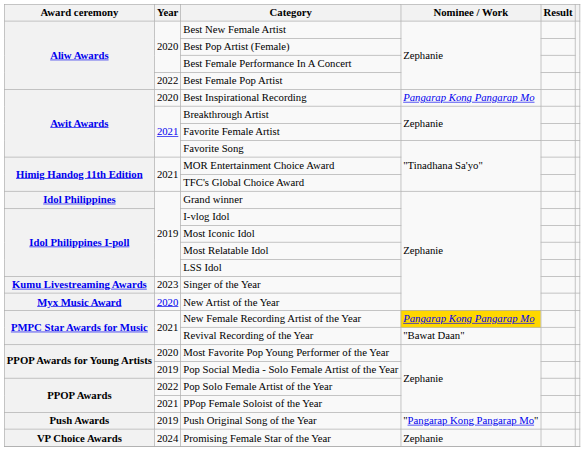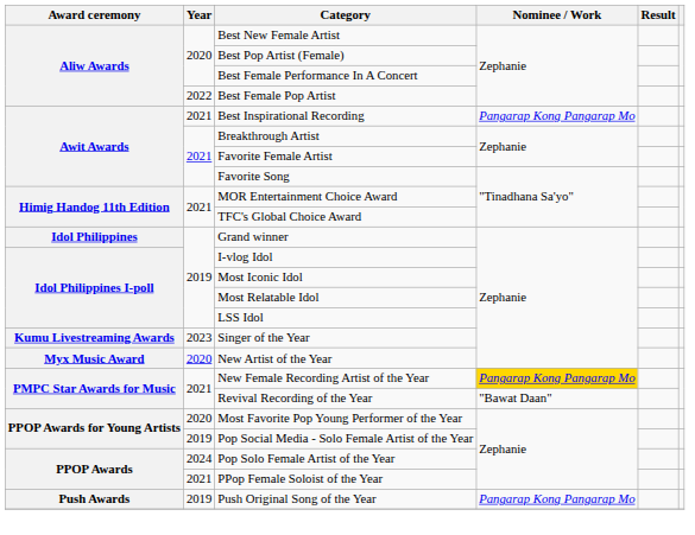Best Inspirational Recording | Year: 2020 -> 2021
Pop Solo Female Artist of the Year | Year: 2022 -> 2024
Push Original Song of the Year | Nominee / Work: "Pangarap Kong Pangarap Mo" -> Pangarap Kong Pangarap Mo
- row: VP Choice Awards | 2024 | Promising Female Star of the Year | Zephanie
